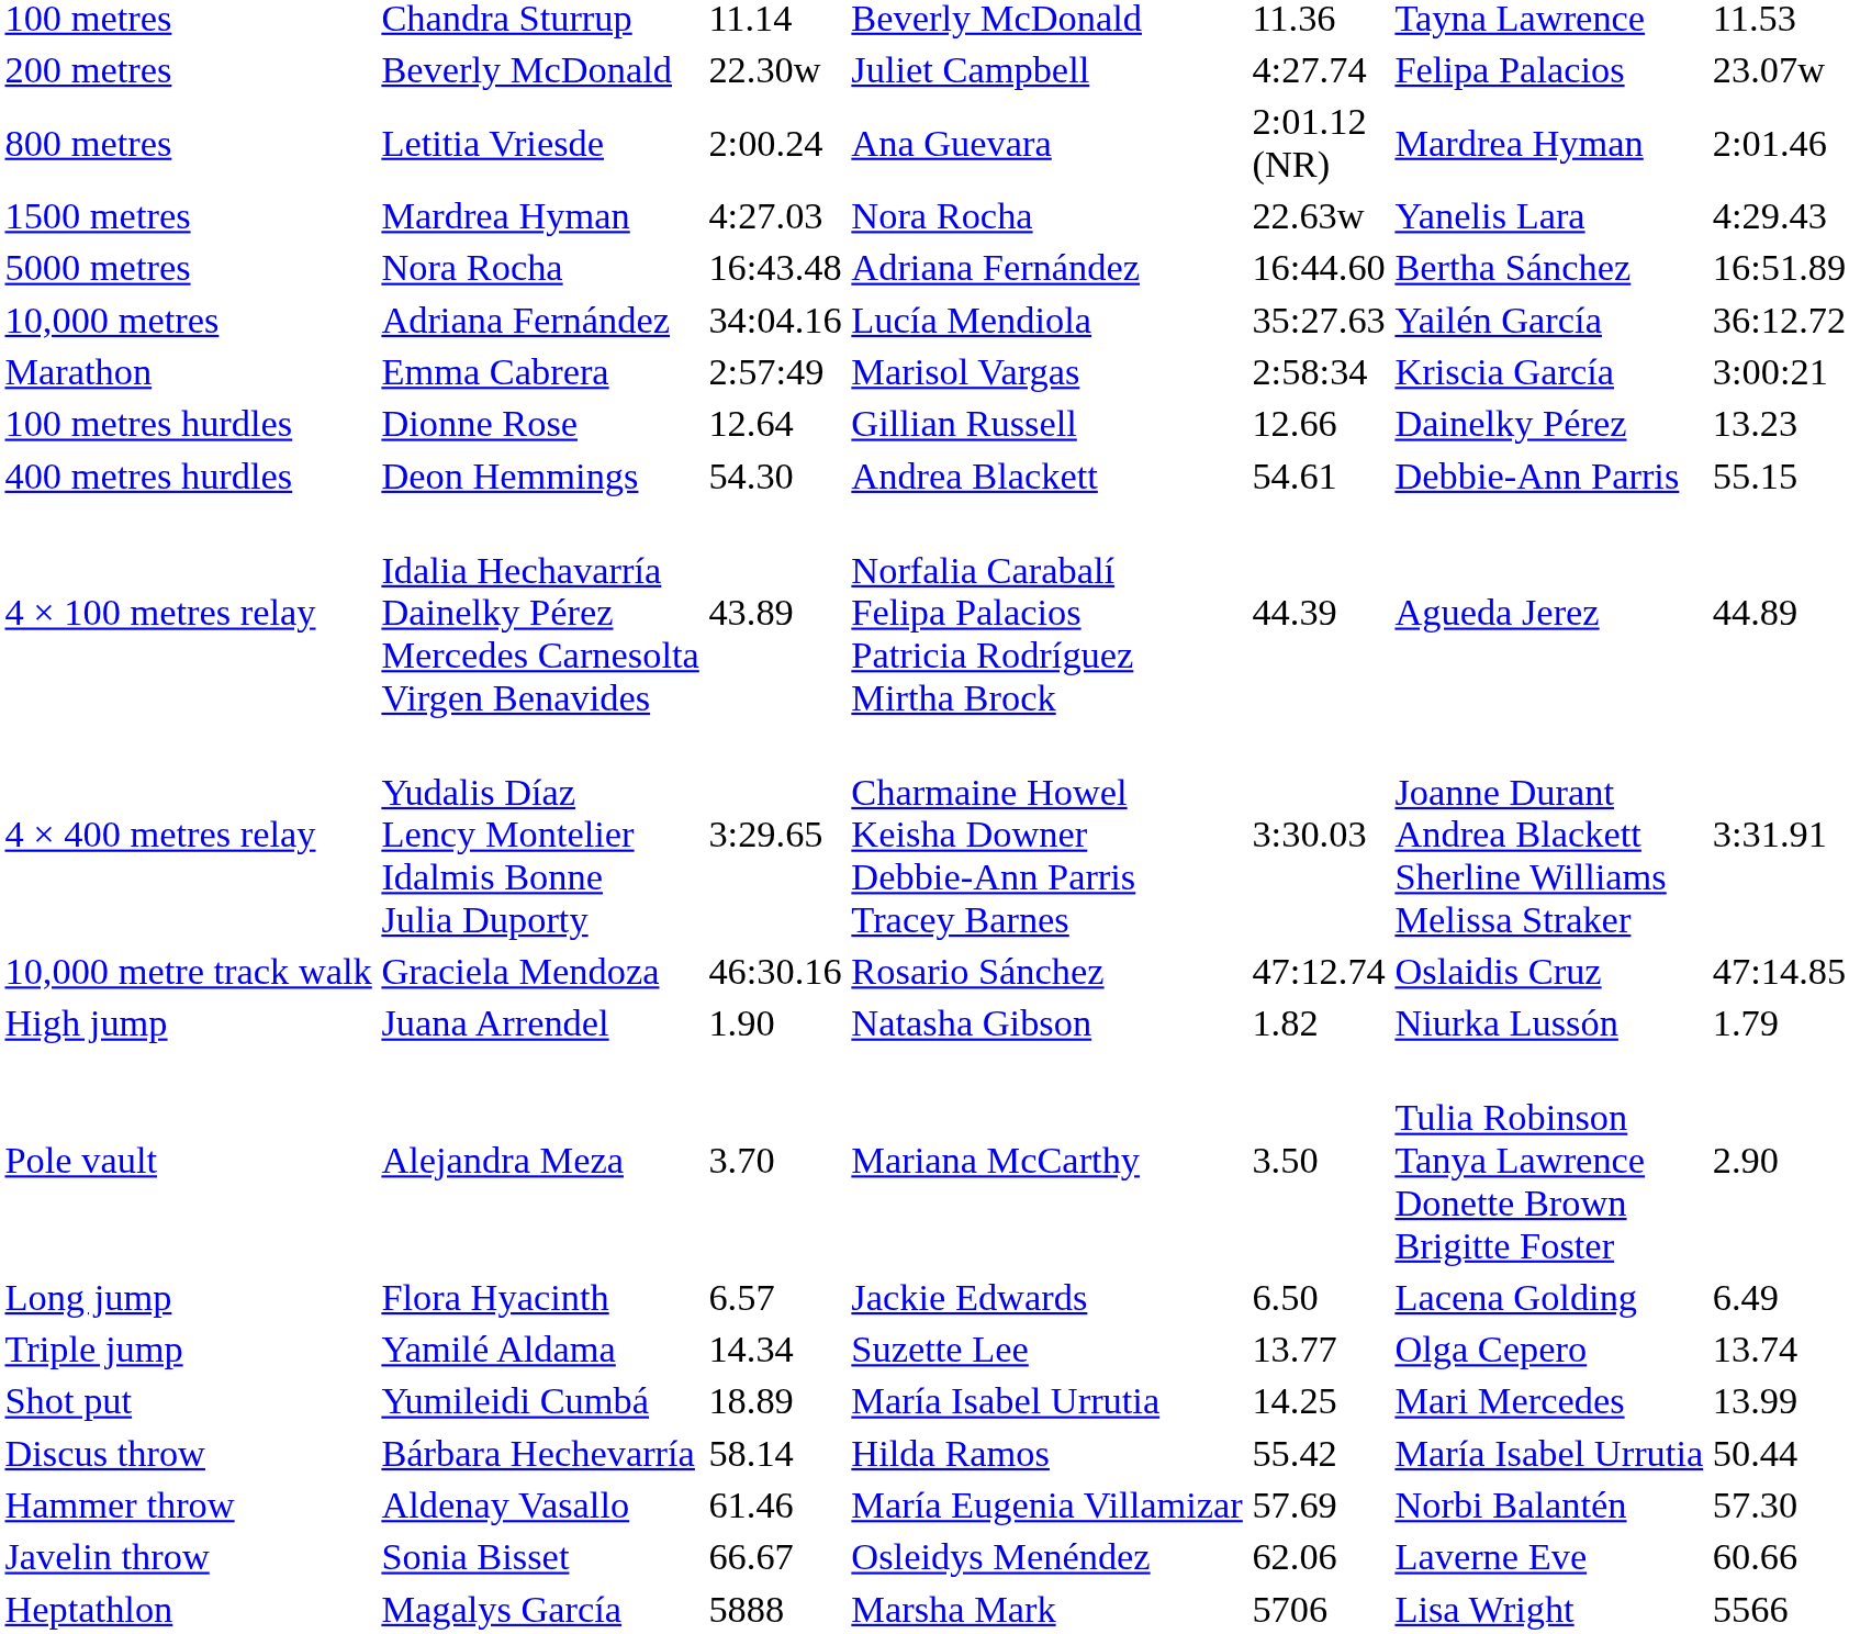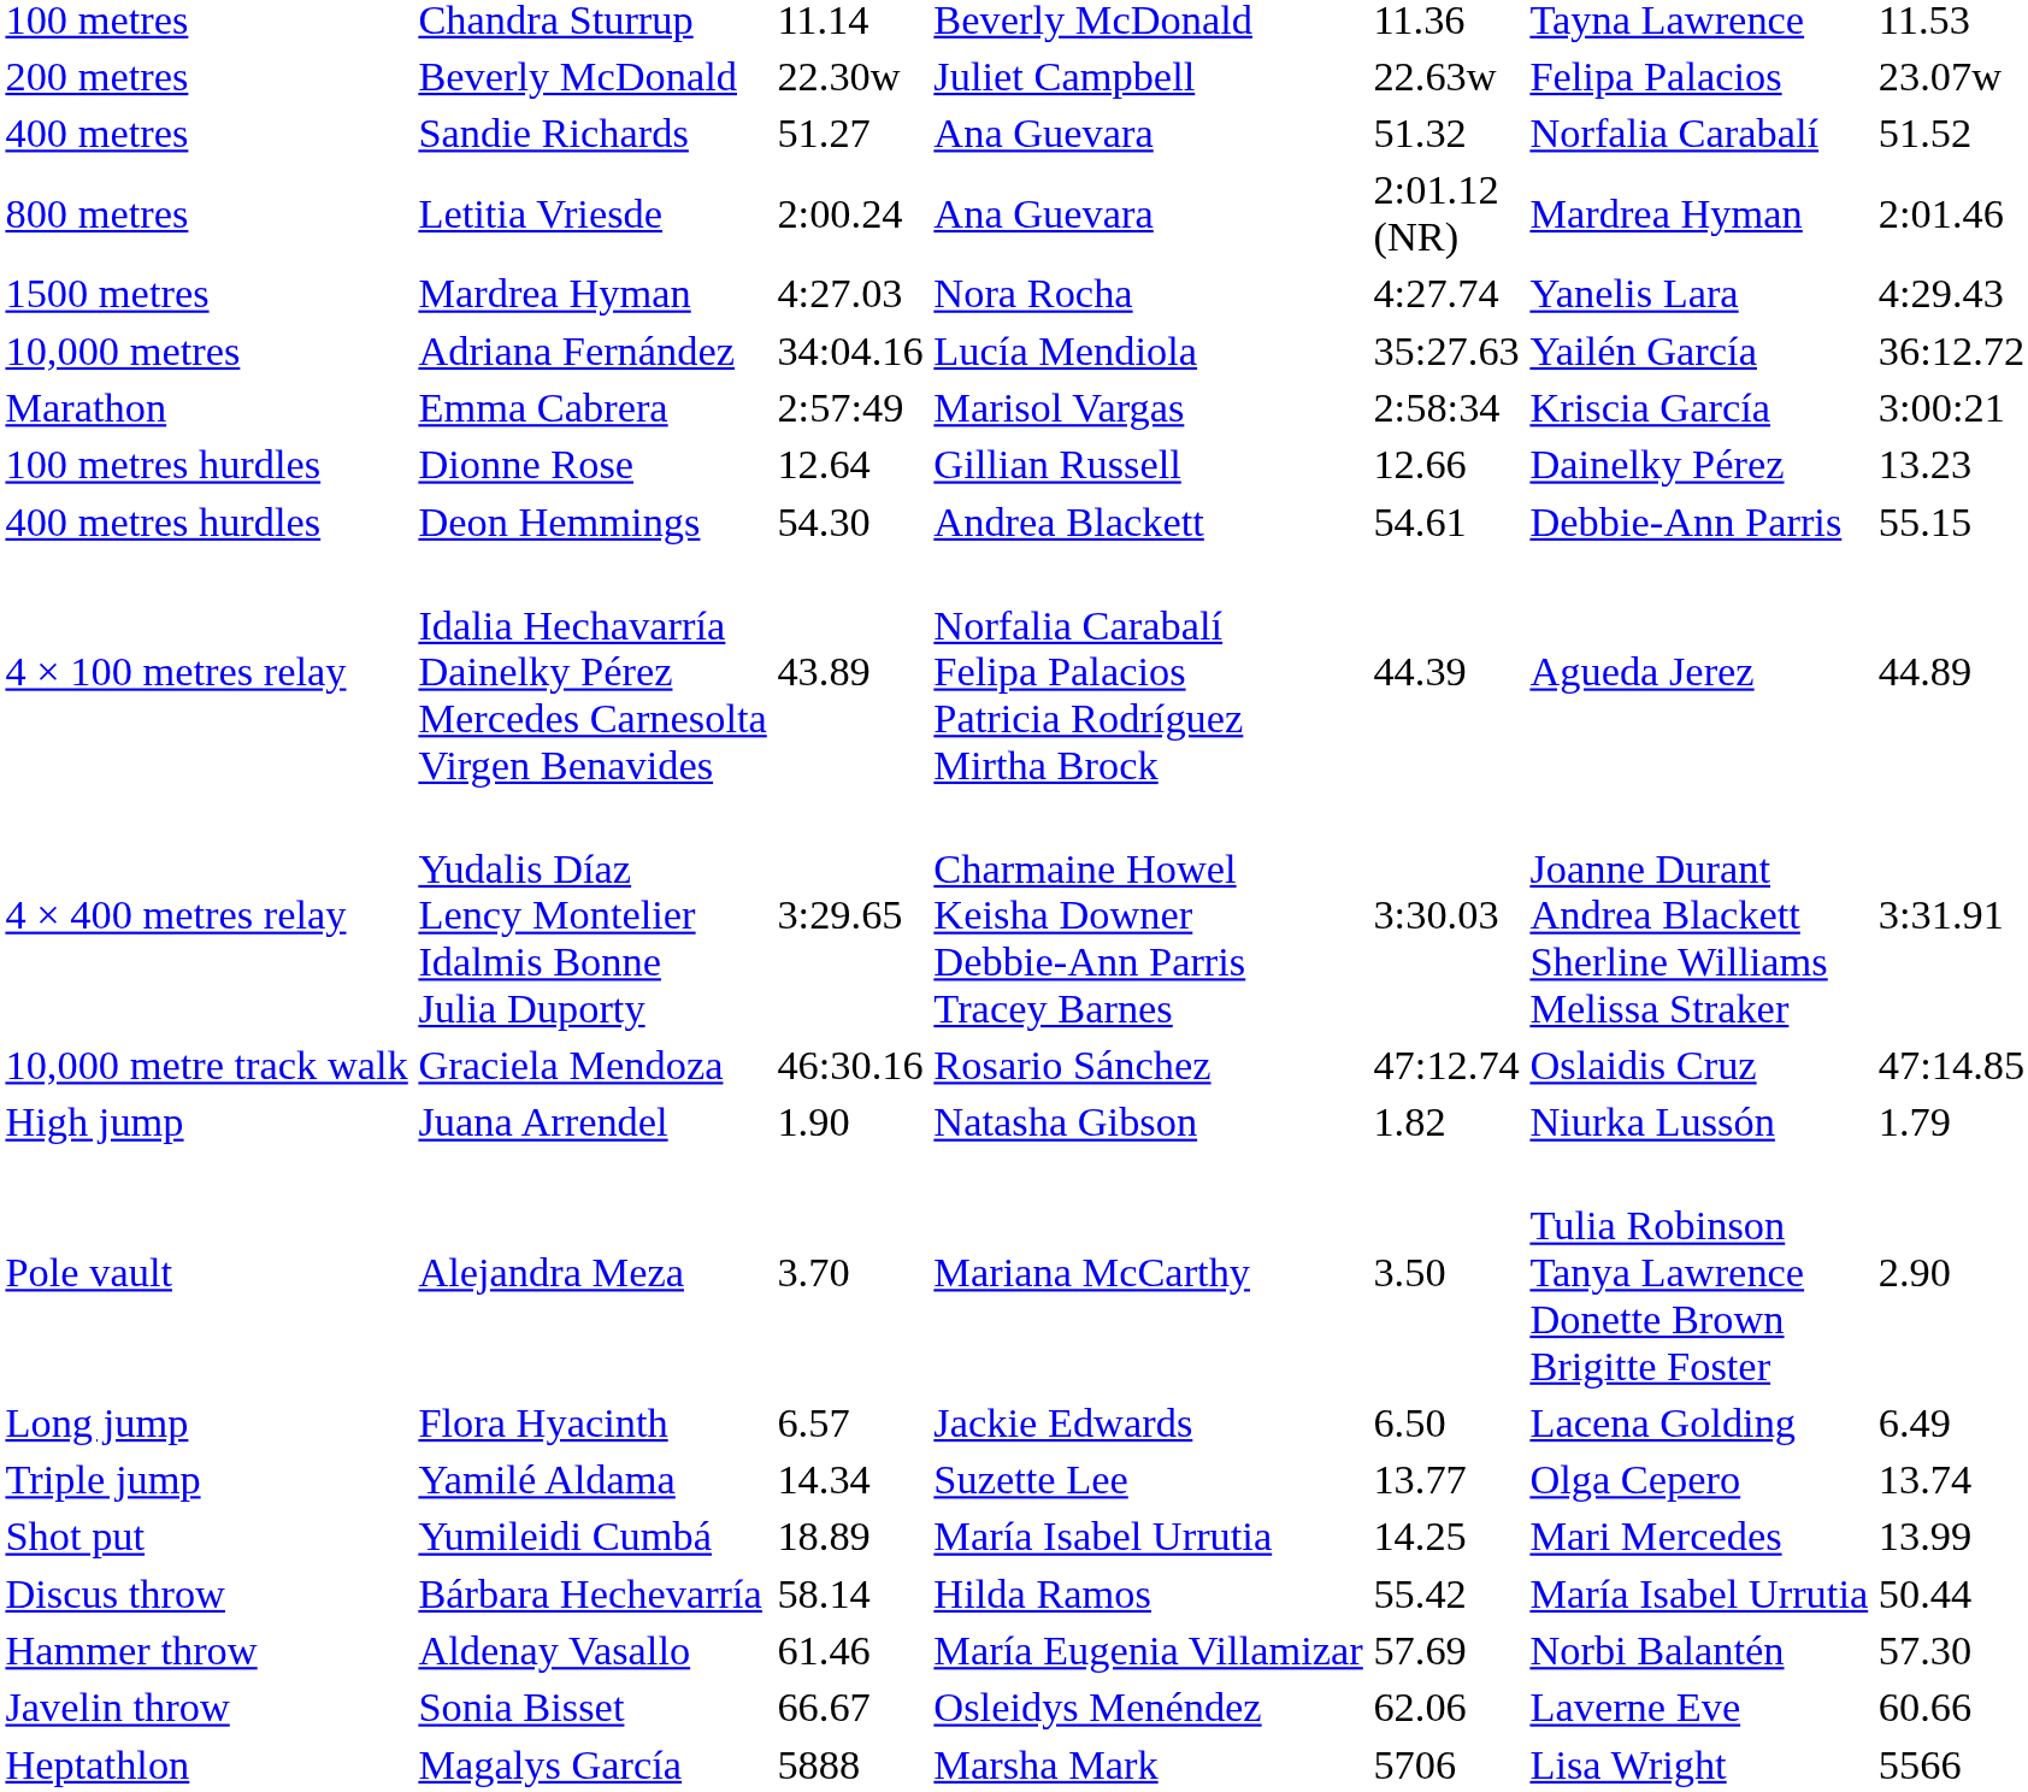200 metres | column 5: 4:27.74 -> 22.63w
+ row: 400 metres | Sandie Richards | 51.27 | Ana Guevara | 51.32 | Norfalia Carabalí | 51.52
1500 metres | column 5: 22.63w -> 4:27.74
- row: 5000 metres | Nora Rocha | 16:43.48 | Adriana Fernández | 16:44.60 | Bertha Sánchez | 16:51.89
